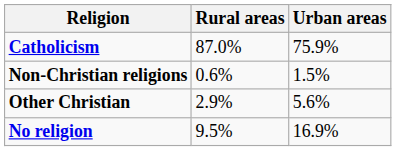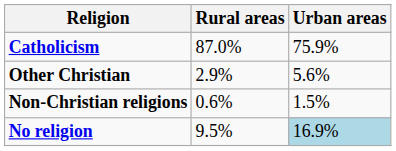rows swapped: Other Christian <-> Non-Christian religions
No religion | Urban areas: no background -> lightblue background
